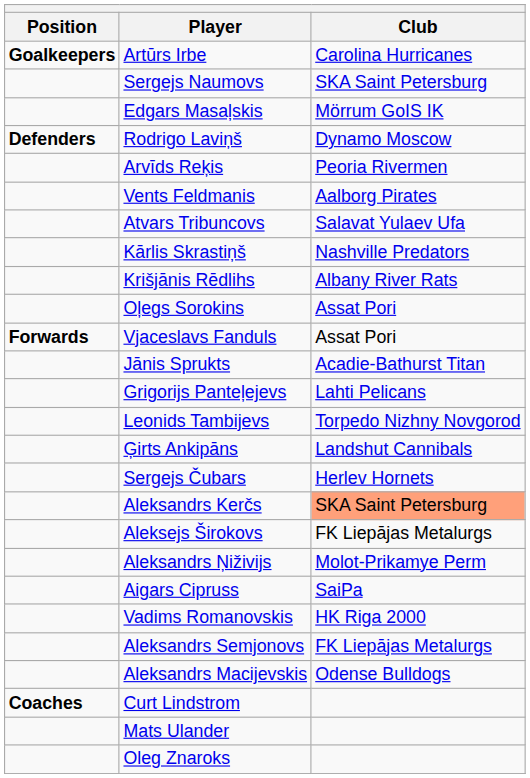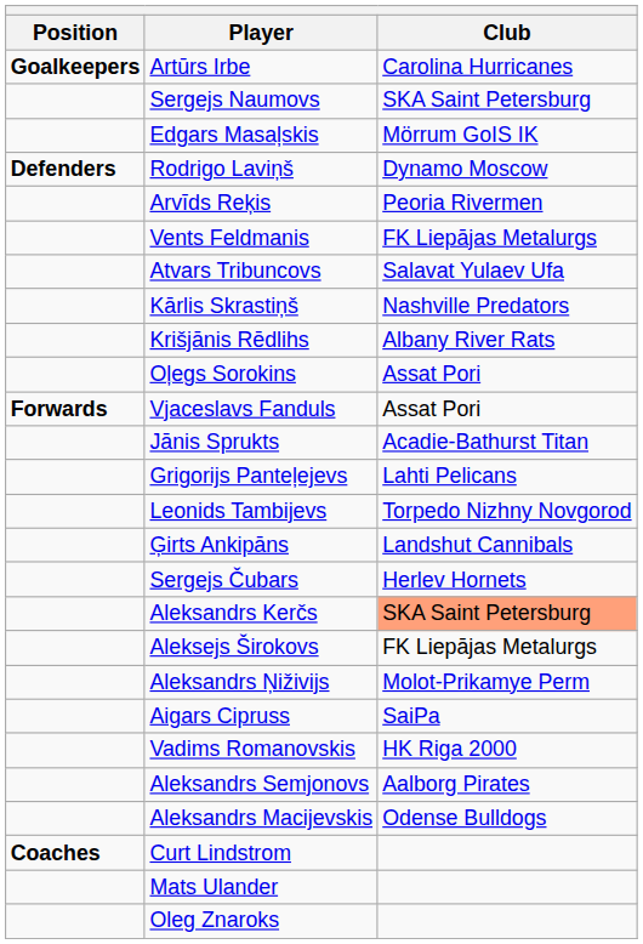Vents Feldmanis | Club: Aalborg Pirates -> FK Liepājas Metalurgs
Aleksandrs Semjonovs | Club: FK Liepājas Metalurgs -> Aalborg Pirates
